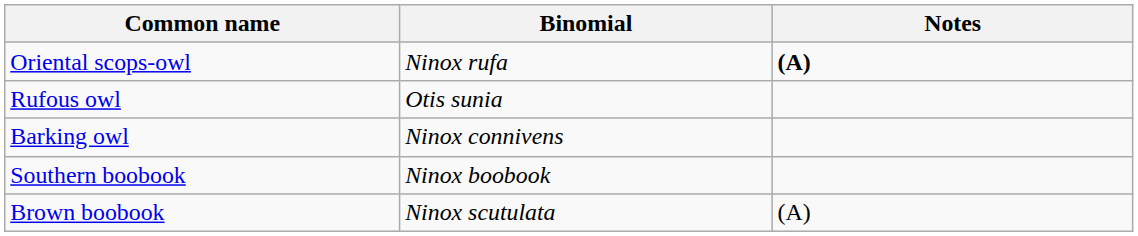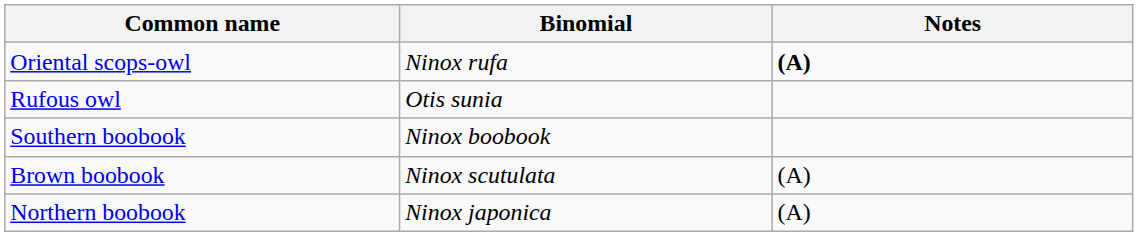- row: Barking owl | Ninox connivens
+ row: Northern boobook | Ninox japonica | (A)
